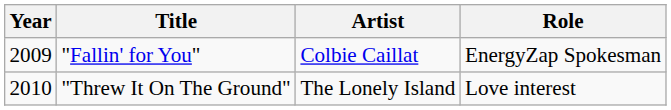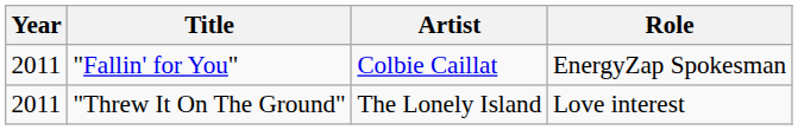"Fallin' for You" | Year: 2009 -> 2011
"Threw It On The Ground" | Year: 2010 -> 2011
